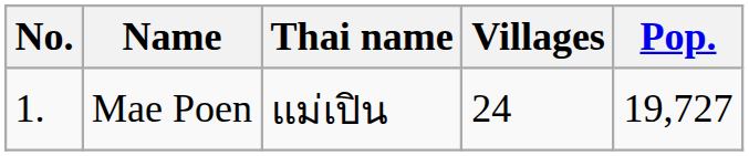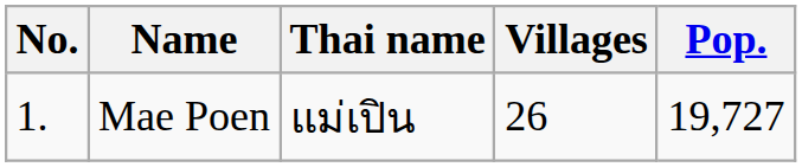Mae Poen | Villages: 24 -> 26
